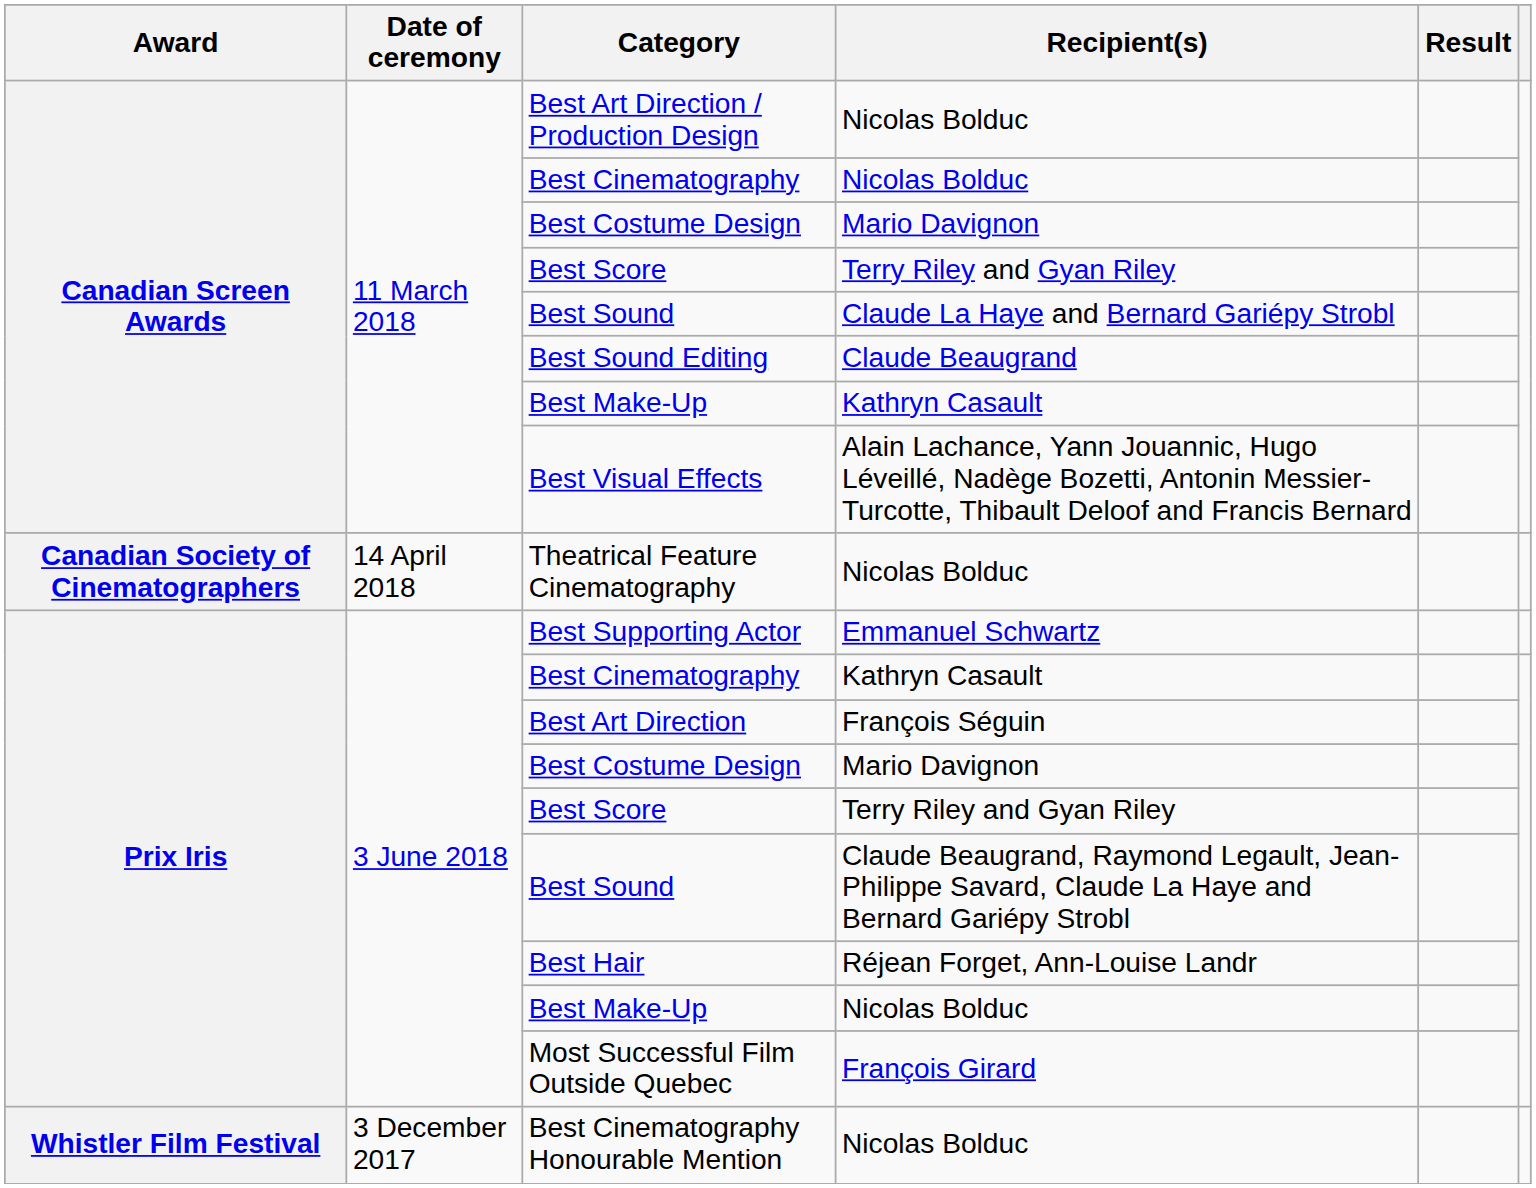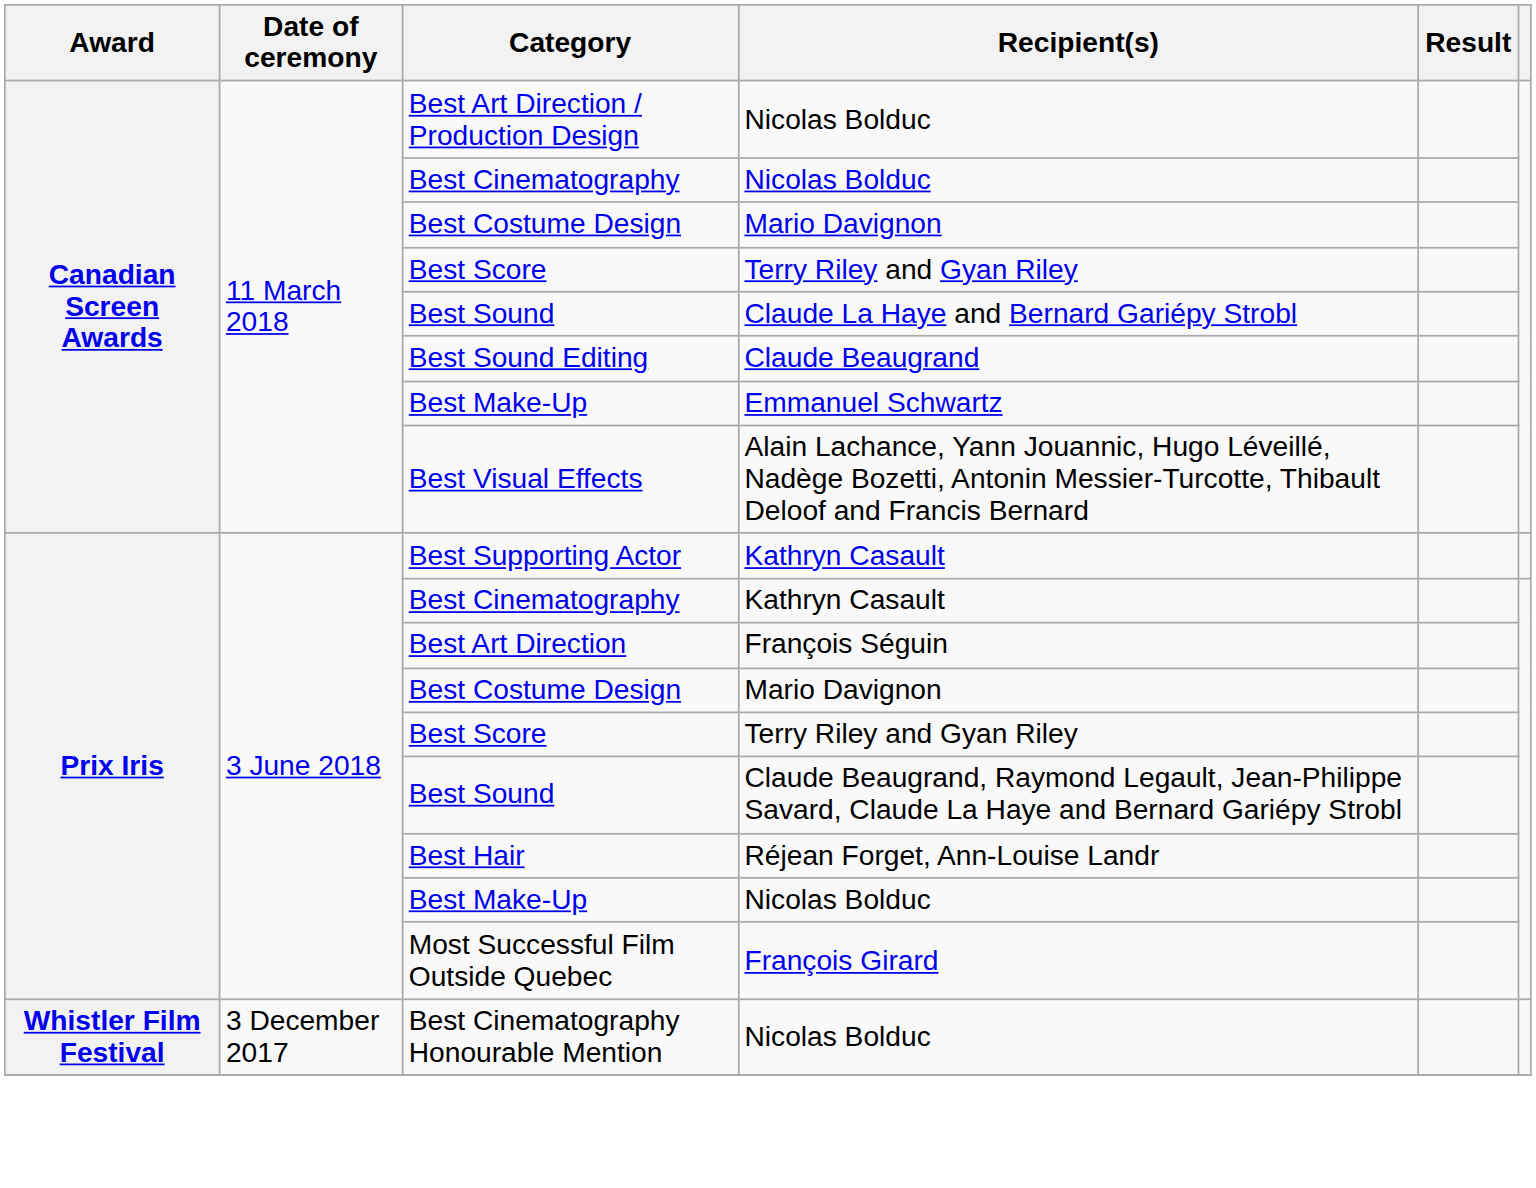Canadian Screen Awards / Best Make-Up | Recipient(s): Kathryn Casault -> Emmanuel Schwartz
- row: Canadian Society of Cinematographers | 14 April 2018 | Theatrical Feature Cinematography | Nicolas Bolduc
Best Supporting Actor | Recipient(s): Emmanuel Schwartz -> Kathryn Casault
